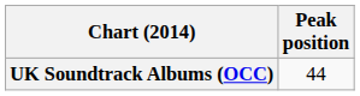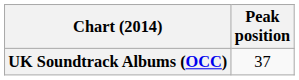UK Soundtrack Albums (OCC) | Peak position: 44 -> 37
